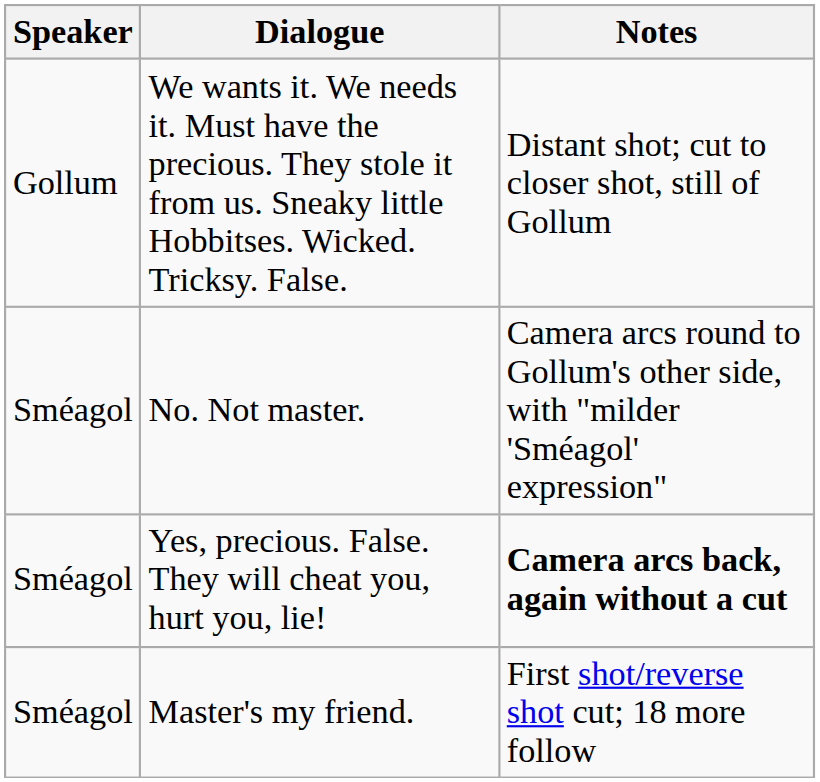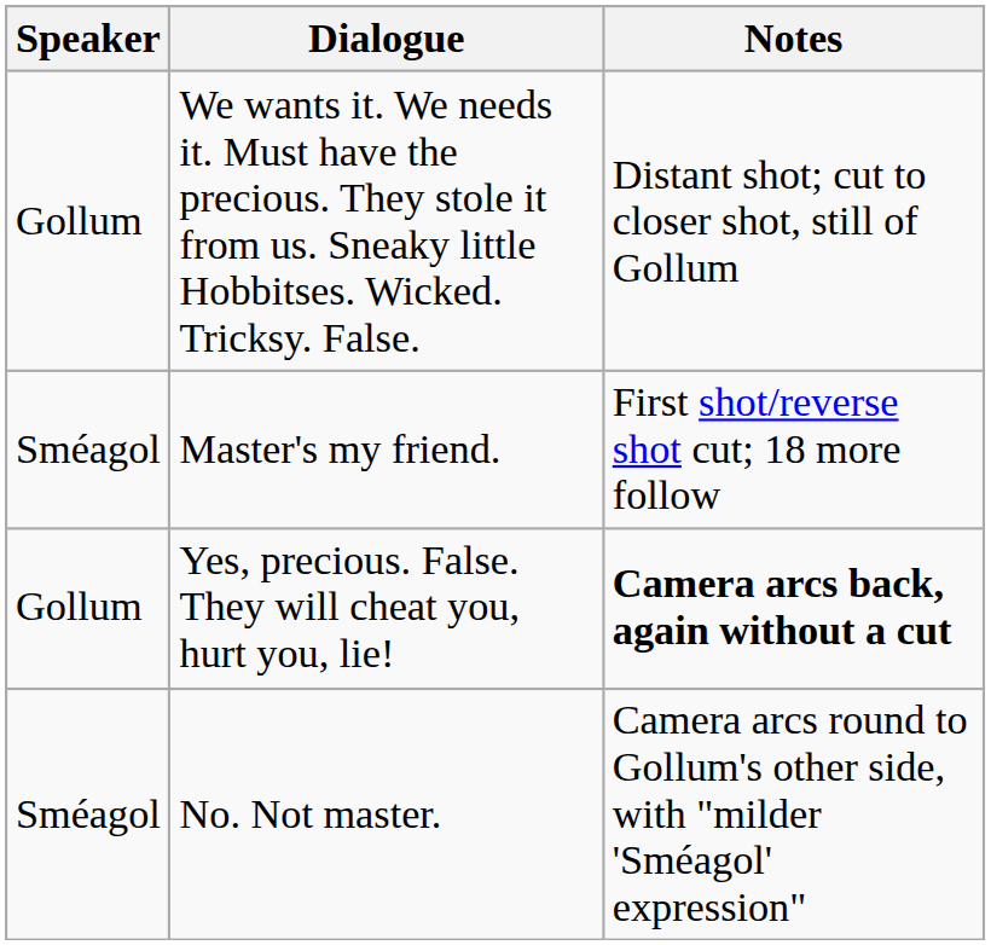rows swapped: No. Not master. <-> Master's my friend.
Yes, precious. False. They will cheat you, hurt you, lie! | Speaker: Sméagol -> Gollum
